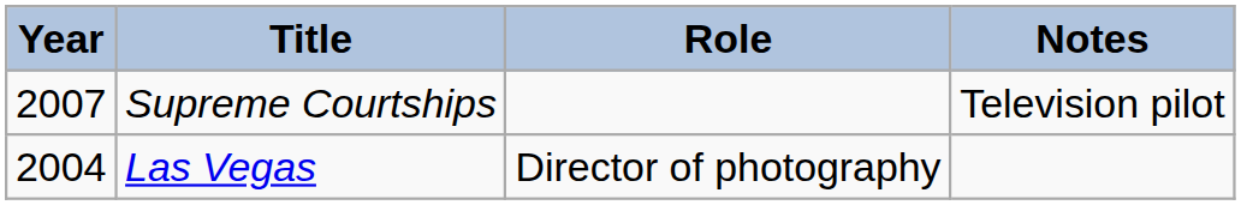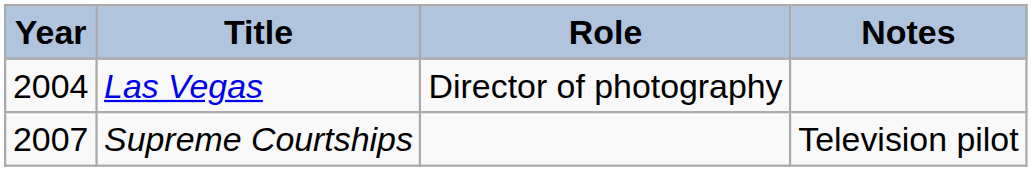rows swapped: Las Vegas <-> Supreme Courtships
